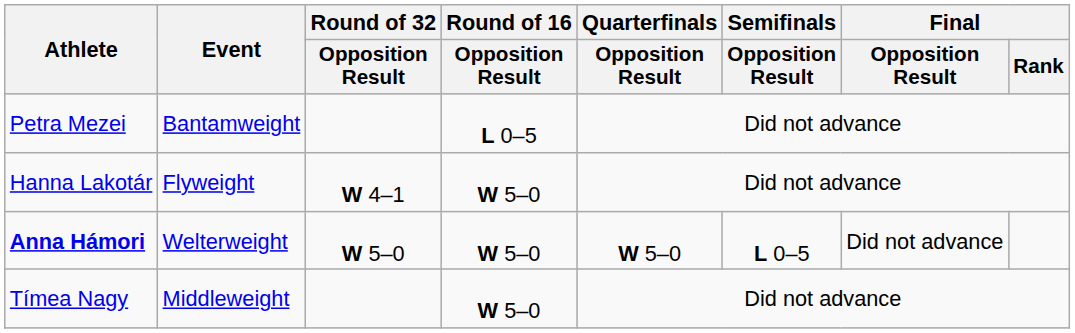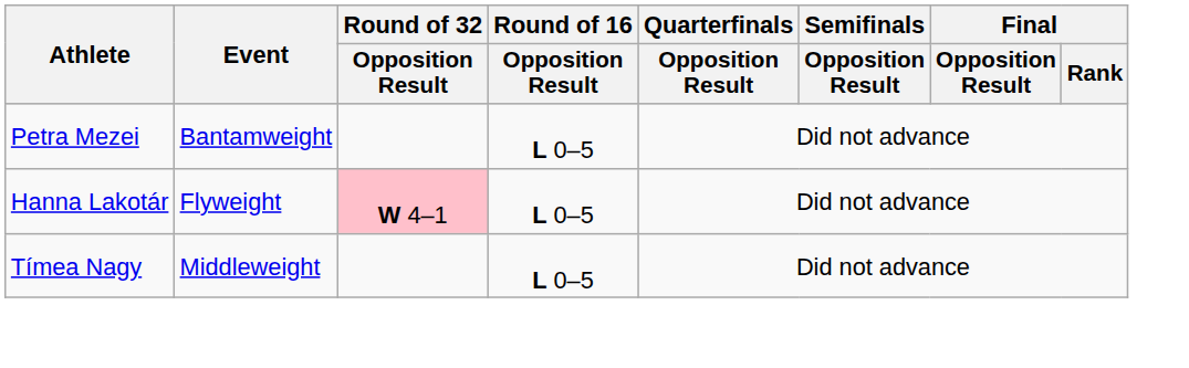Hanna Lakotár | Round of 32 / Opposition Result: no background -> pink background
Hanna Lakotár | Round of 16 / Opposition Result: W 5–0 -> L 0–5
- row: Anna Hámori | Welterweight | W 5–0 | W 5–0 | W 5–0 | L 0–5 | Did not advance
Tímea Nagy | Round of 16 / Opposition Result: W 5–0 -> L 0–5
